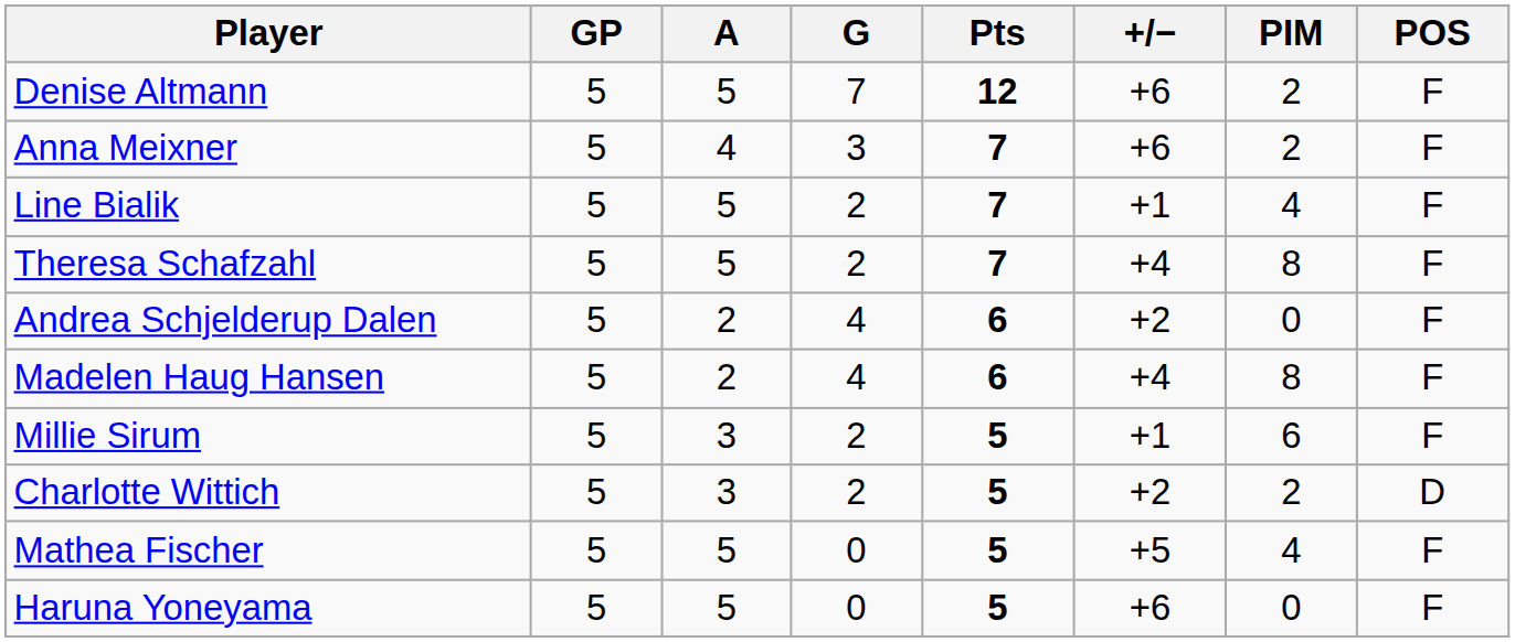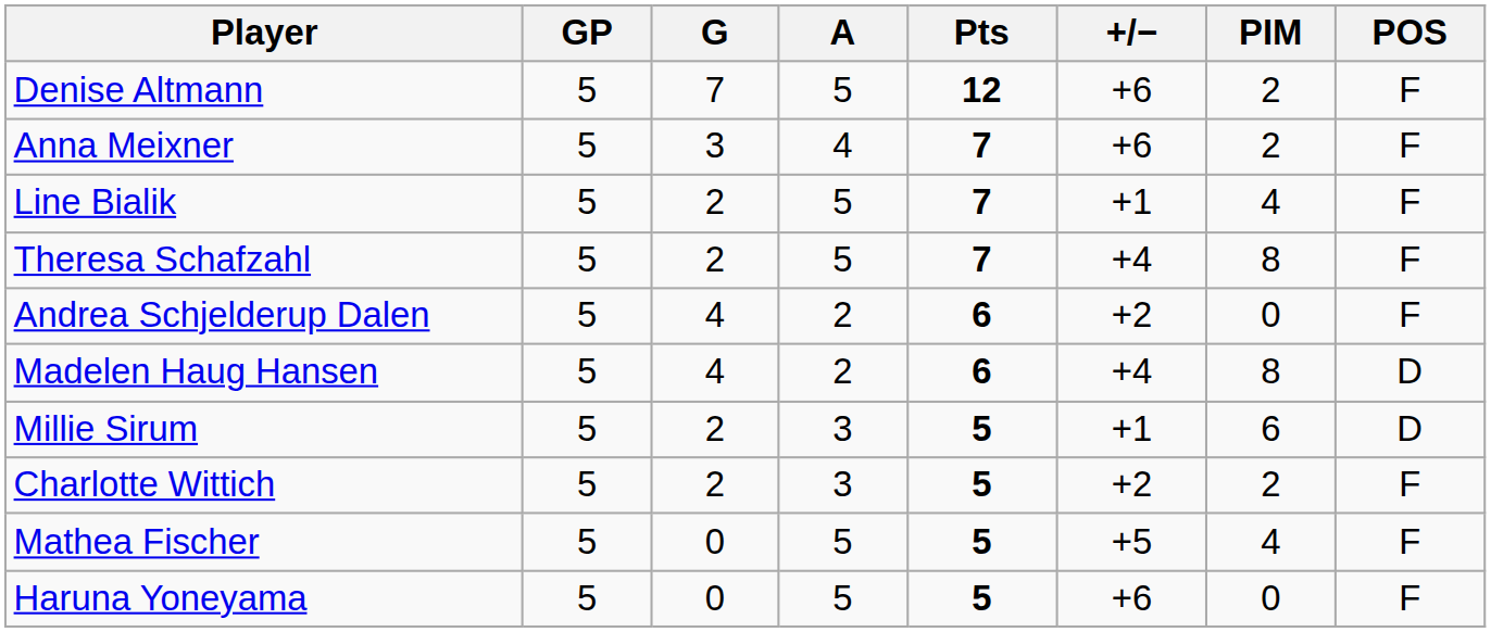columns swapped: G <-> A
Madelen Haug Hansen | POS: F -> D
Millie Sirum | POS: F -> D
Charlotte Wittich | POS: D -> F
